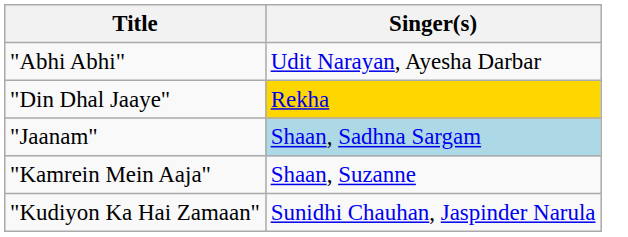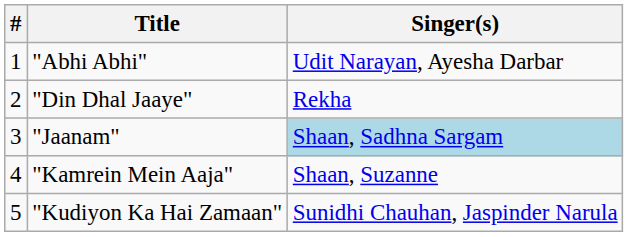+ column: # | 1 | 2 | 3 | 4 | 5
"Din Dhal Jaaye" | Singer(s): gold background -> no background
